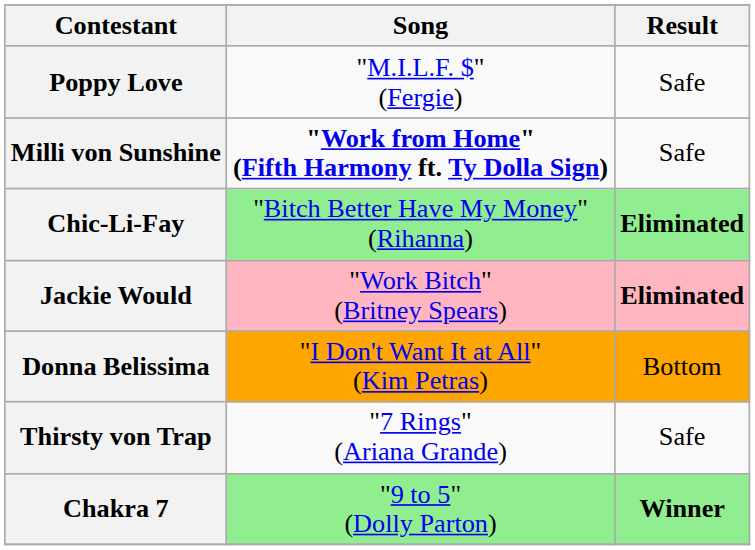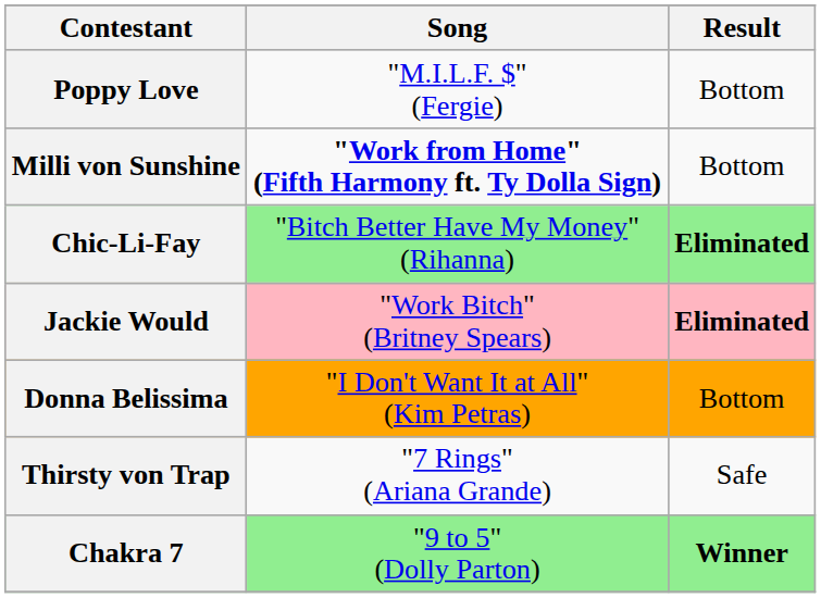Poppy Love | Result: Safe -> Bottom
Milli von Sunshine | Result: Safe -> Bottom
